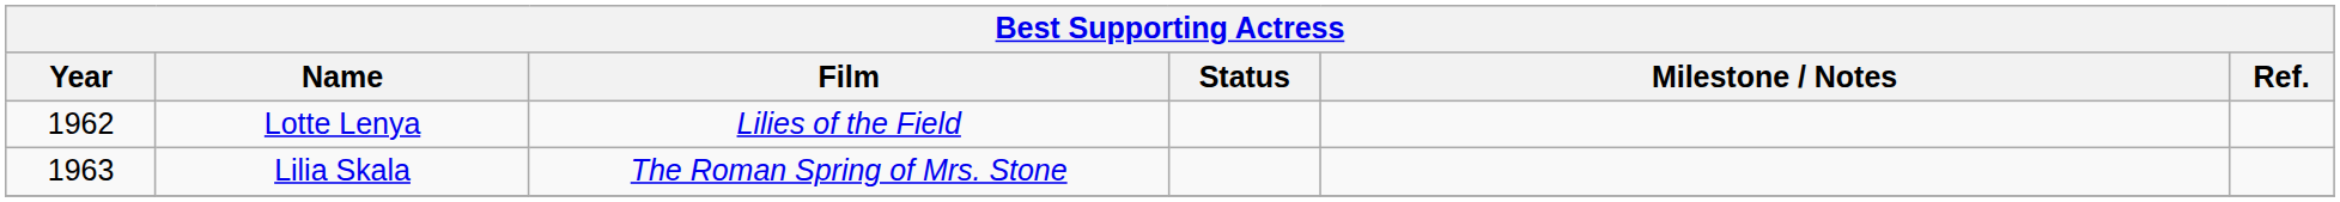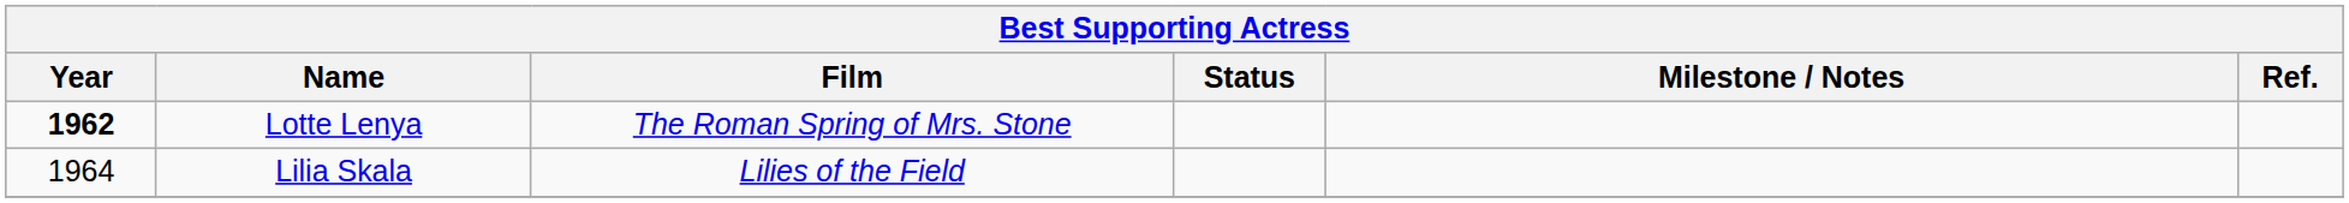Lotte Lenya | Year: normal -> bold
Lotte Lenya | Film: Lilies of the Field -> The Roman Spring of Mrs. Stone
Lilia Skala | Year: 1963 -> 1964
Lilia Skala | Film: The Roman Spring of Mrs. Stone -> Lilies of the Field
